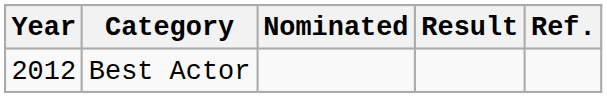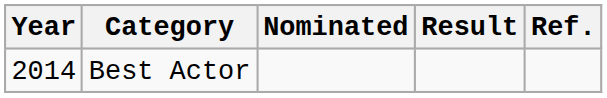Best Actor | Year: 2012 -> 2014
